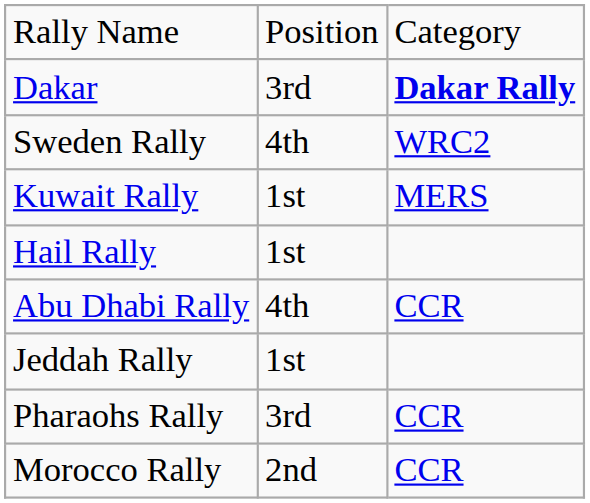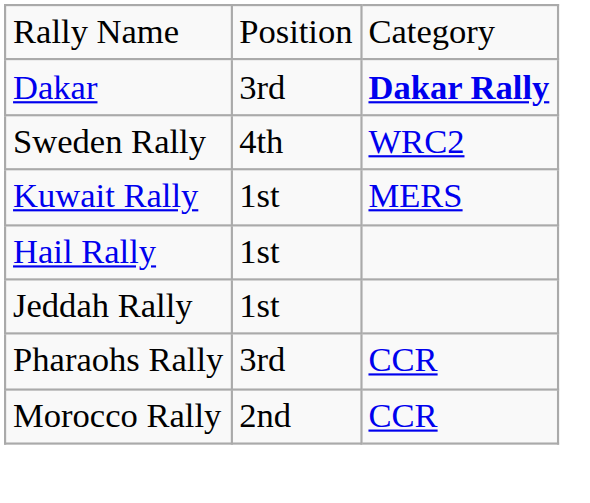- row: Abu Dhabi Rally | 4th | CCR
